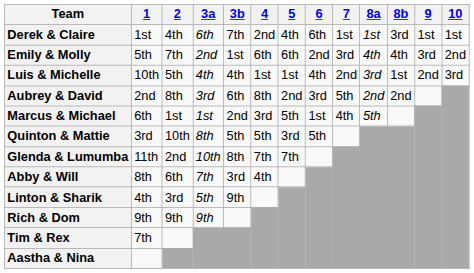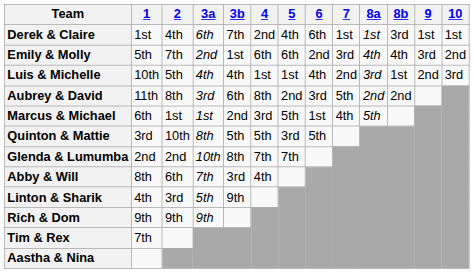Aubrey & David | 1: 2nd -> 11th
Glenda & Lumumba | 1: 11th -> 2nd
